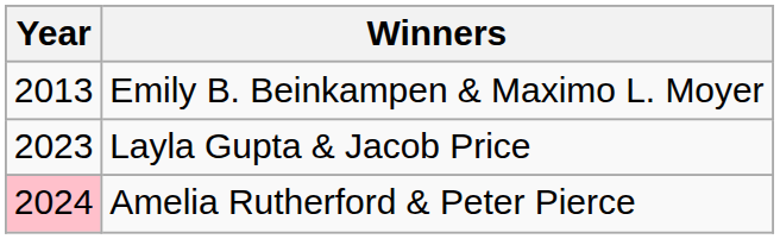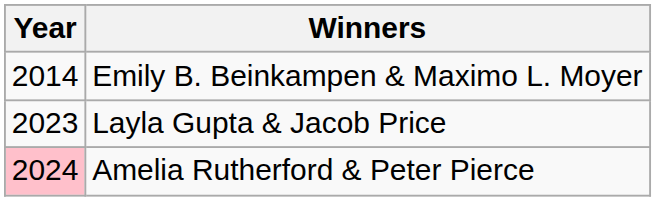Emily B. Beinkampen & Maximo L. Moyer | Year: 2013 -> 2014
